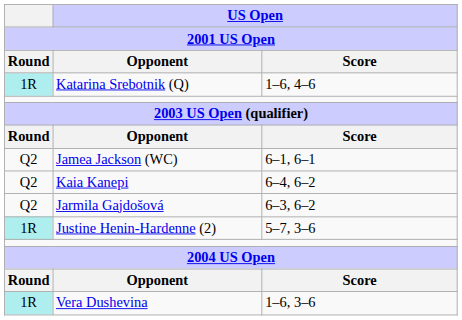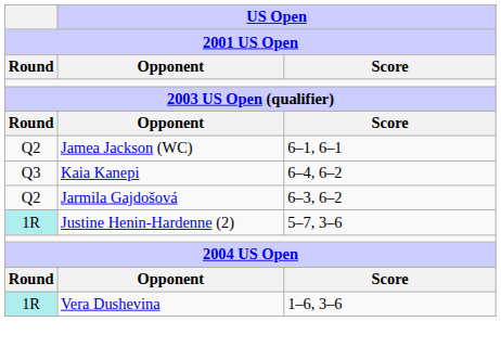- row: 1R | Katarina Srebotnik (Q) | 1–6, 4–6
Kaia Kanepi | Round: Q2 -> Q3
